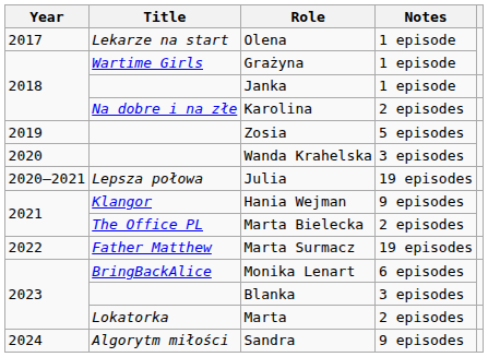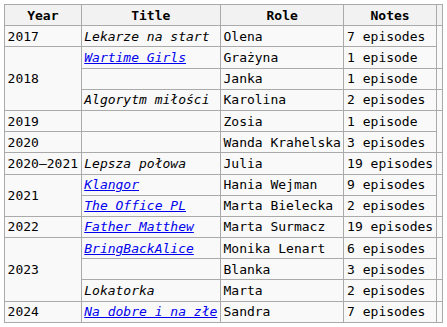Olena | Notes: 1 episode -> 7 episodes
Karolina | Title: Na dobre i na złe -> Algorytm miłości
Zosia | Notes: 5 episodes -> 1 episode
Sandra | Title: Algorytm miłości -> Na dobre i na złe
Sandra | Notes: 9 episodes -> 7 episodes
